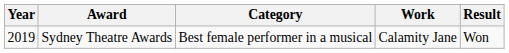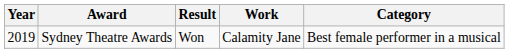columns swapped: Category <-> Result
